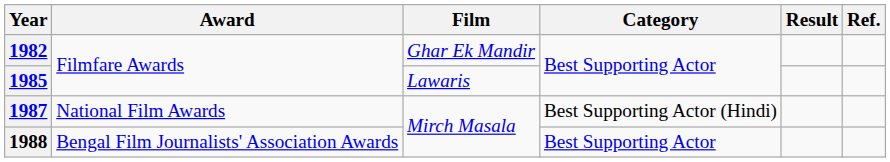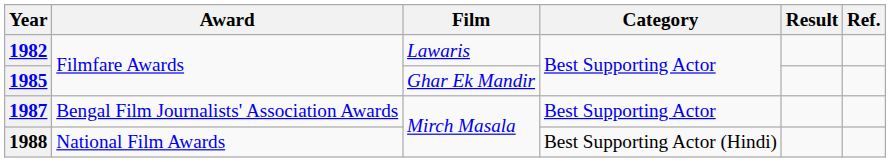1982 | Film: Ghar Ek Mandir -> Lawaris
1985 | Film: Lawaris -> Ghar Ek Mandir
1987 | Award: National Film Awards -> Bengal Film Journalists' Association Awards
1987 | Category: Best Supporting Actor (Hindi) -> Best Supporting Actor
1988 | Award: Bengal Film Journalists' Association Awards -> National Film Awards
1988 | Category: Best Supporting Actor -> Best Supporting Actor (Hindi)
